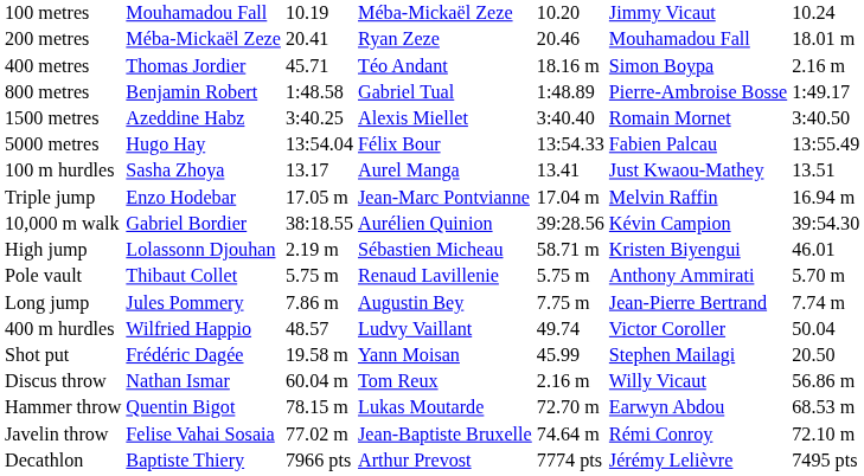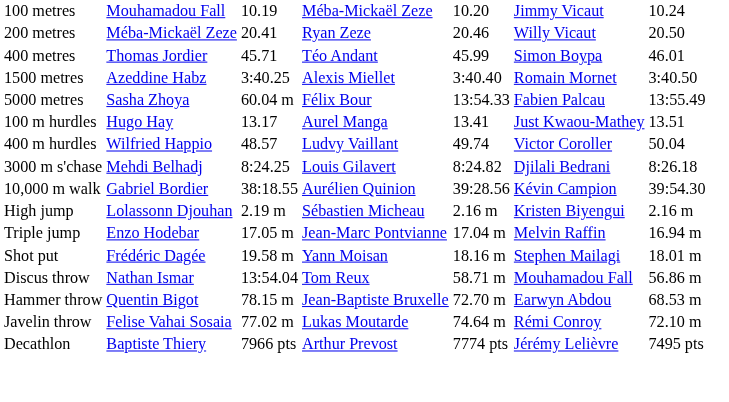200 metres | column 6: Mouhamadou Fall -> Willy Vicaut
200 metres | column 7: 18.01 m -> 20.50
400 metres | column 5: 18.16 m -> 45.99
400 metres | column 7: 2.16 m -> 46.01
- row: 800 metres | Benjamin Robert | 1:48.58 | Gabriel Tual | 1:48.89 | Pierre-Ambroise Bosse | 1:49.17
5000 metres | column 2: Hugo Hay -> Sasha Zhoya
5000 metres | column 3: 13:54.04 -> 60.04 m
100 m hurdles | column 2: Sasha Zhoya -> Hugo Hay
rows swapped: 400 m hurdles <-> Triple jump
+ row: 3000 m s'chase | Mehdi Belhadj | 8:24.25 | Louis Gilavert | 8:24.82 | Djilali Bedrani | 8:26.18
High jump | column 5: 58.71 m -> 2.16 m
High jump | column 7: 46.01 -> 2.16 m
- row: Pole vault | Thibaut Collet | 5.75 m | Renaud Lavillenie | 5.75 m | Anthony Ammirati | 5.70 m
- row: Long jump | Jules Pommery | 7.86 m | Augustin Bey | 7.75 m | Jean-Pierre Bertrand | 7.74 m
Shot put | column 5: 45.99 -> 18.16 m
Shot put | column 7: 20.50 -> 18.01 m
Discus throw | column 3: 60.04 m -> 13:54.04
Discus throw | column 5: 2.16 m -> 58.71 m
Discus throw | column 6: Willy Vicaut -> Mouhamadou Fall
Hammer throw | column 4: Lukas Moutarde -> Jean-Baptiste Bruxelle
Javelin throw | column 4: Jean-Baptiste Bruxelle -> Lukas Moutarde
